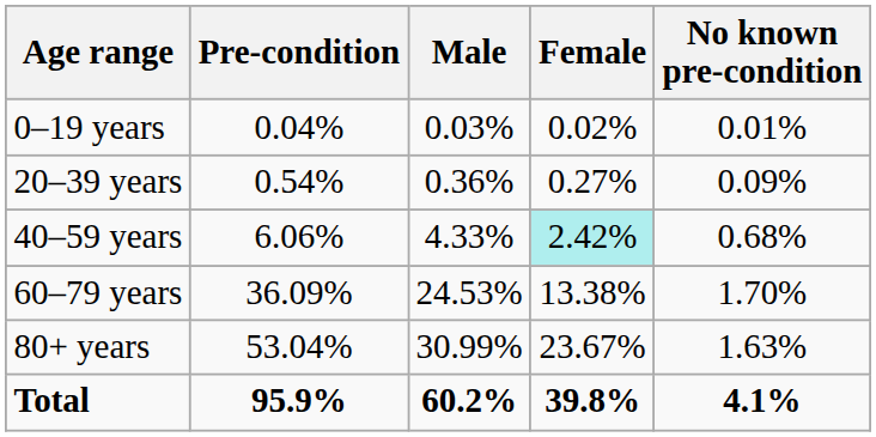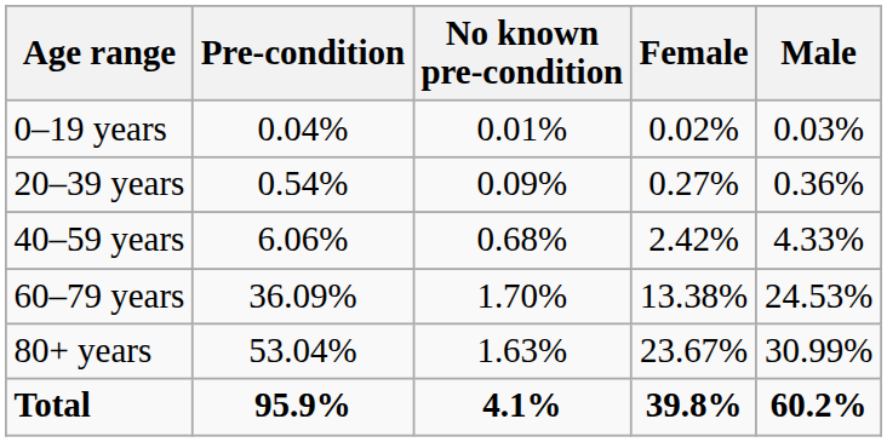columns swapped: No known pre-condition <-> Male
40–59 years | Female: paleturquoise background -> no background
